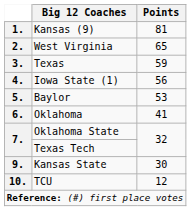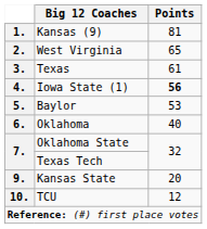3. | Points: 59 -> 61
4. | Points: normal -> bold
6. | Points: 41 -> 40
9. | Points: 30 -> 20
